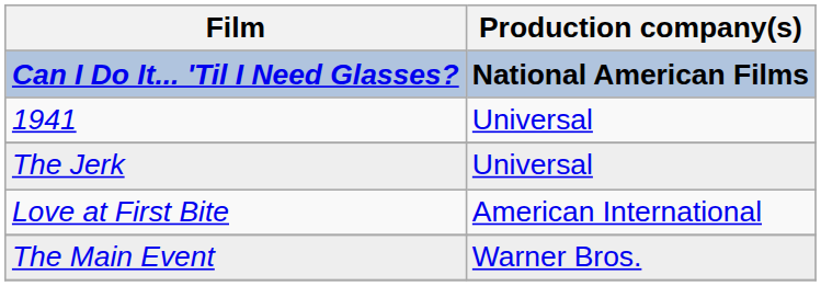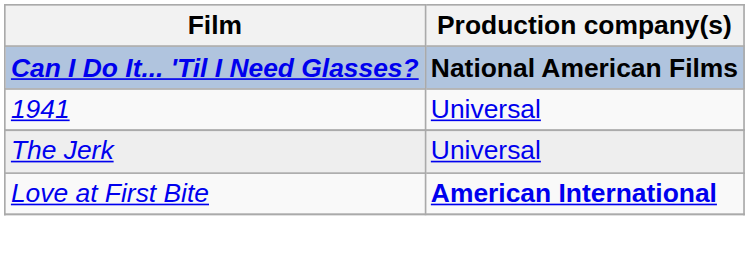Love at First Bite | Production company(s): normal -> bold
- row: The Main Event | Warner Bros.
